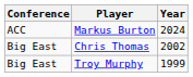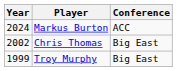columns swapped: Year <-> Conference
